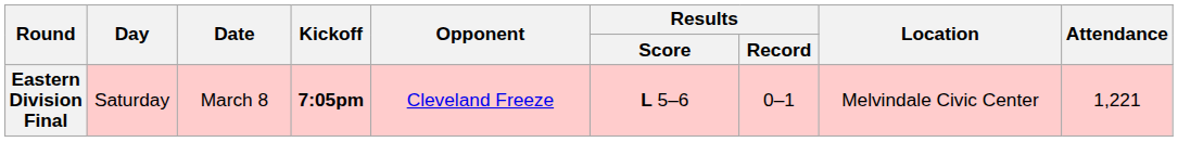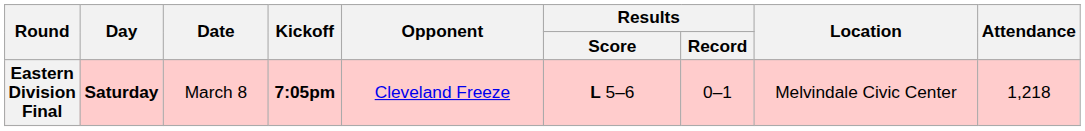Eastern Division Final | Day: normal -> bold
Eastern Division Final | Attendance: 1,221 -> 1,218
